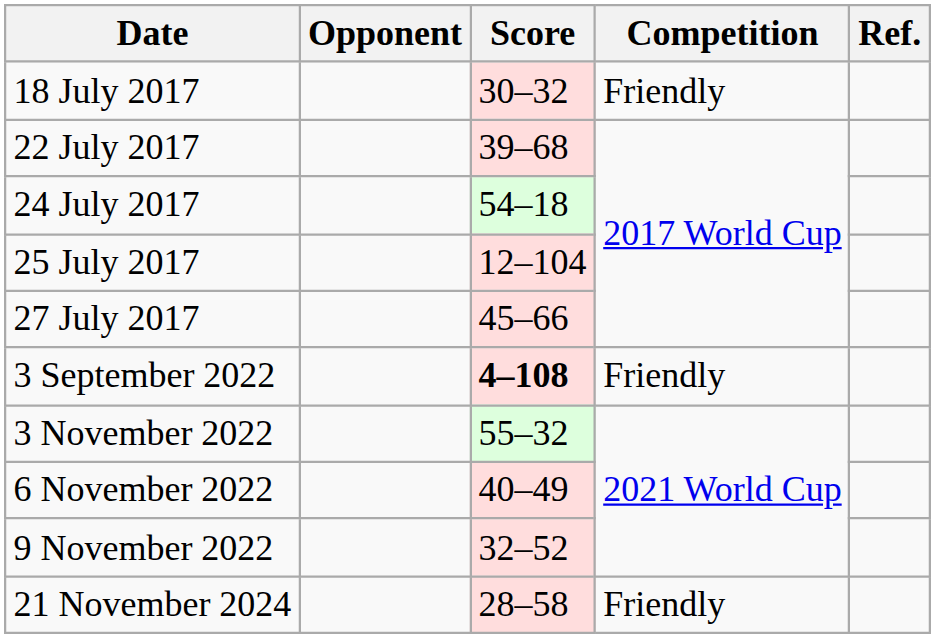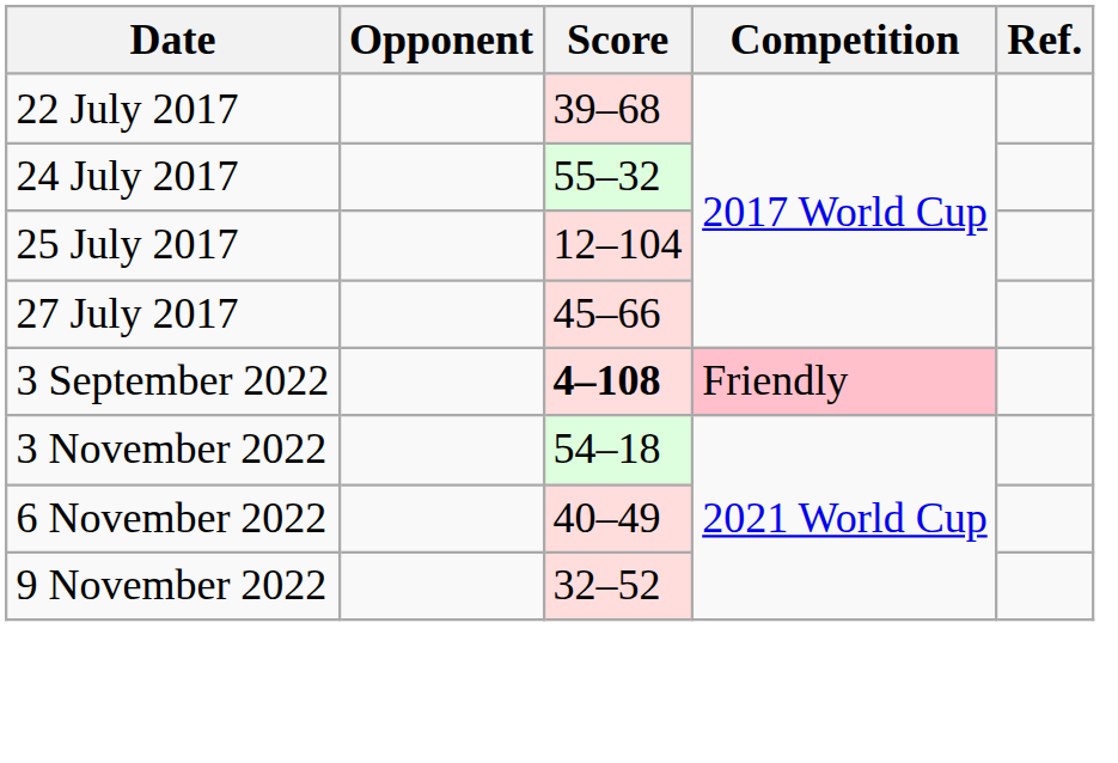- row: 18 July 2017 | 30–32 | Friendly
24 July 2017 | Score: 54–18 -> 55–32
3 September 2022 | Competition: no background -> pink background
3 November 2022 | Score: 55–32 -> 54–18
- row: 21 November 2024 | 28–58 | Friendly
